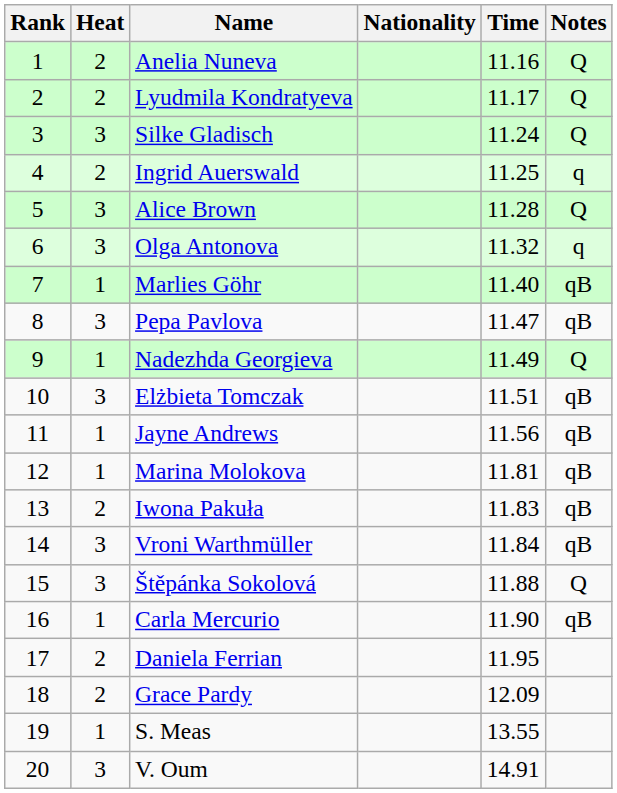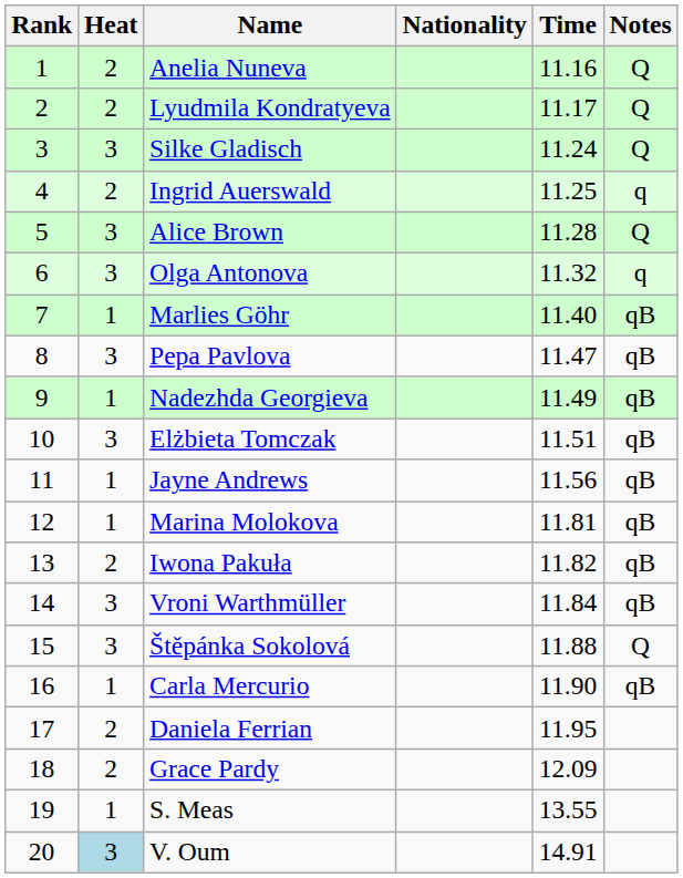Nadezhda Georgieva | Notes: Q -> qB
Iwona Pakuła | Time: 11.83 -> 11.82
V. Oum | Heat: no background -> lightblue background
